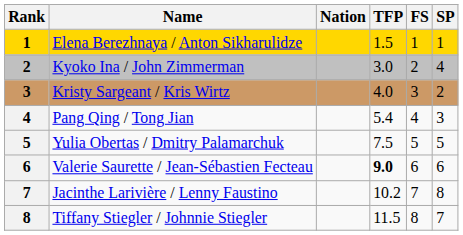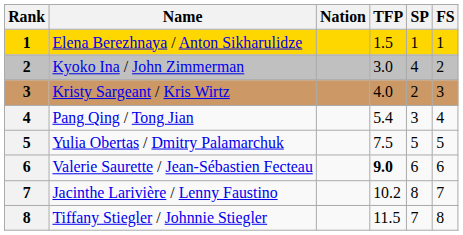columns swapped: SP <-> FS
